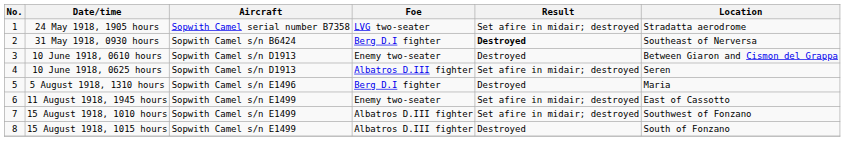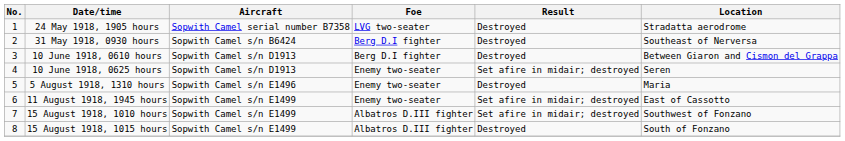24 May 1918, 1905 hours | Result: Set afire in midair; destroyed -> Destroyed
31 May 1918, 0930 hours | Result: bold -> normal
10 June 1918, 0610 hours | Foe: Enemy two-seater -> Berg D.I fighter
10 June 1918, 0625 hours | Foe: Albatros D.III fighter -> Enemy two-seater
5 August 1918, 1310 hours | Foe: Berg D.I fighter -> Enemy two-seater
